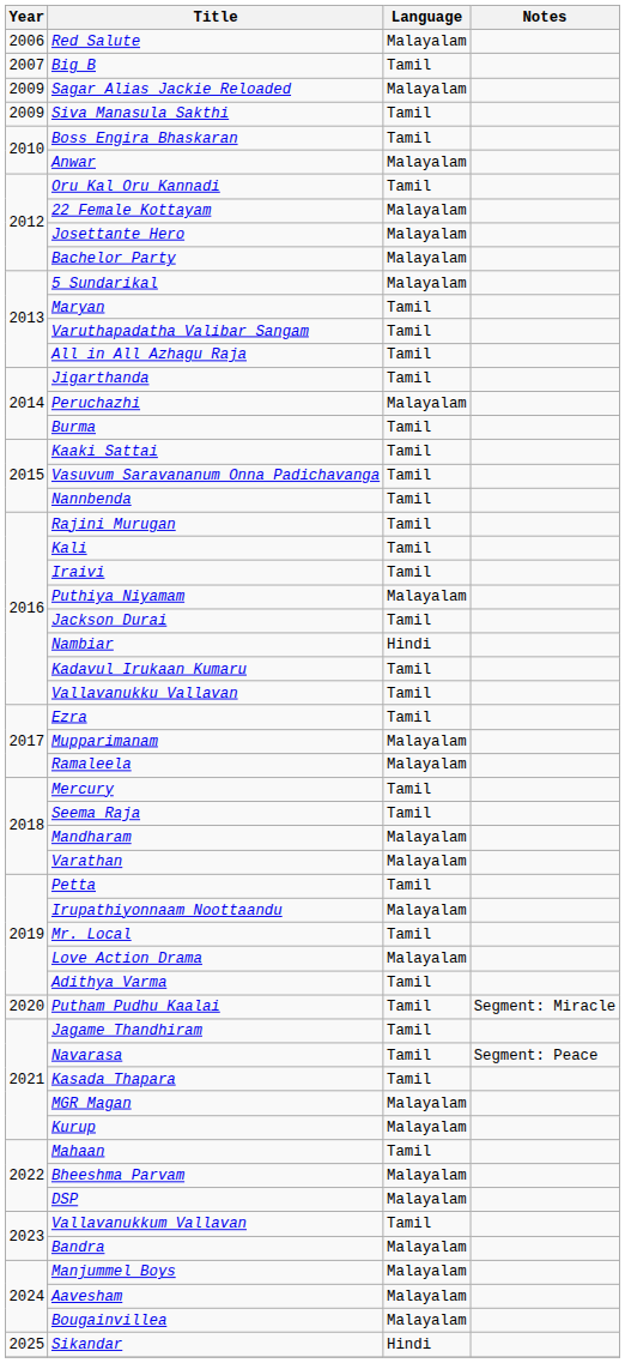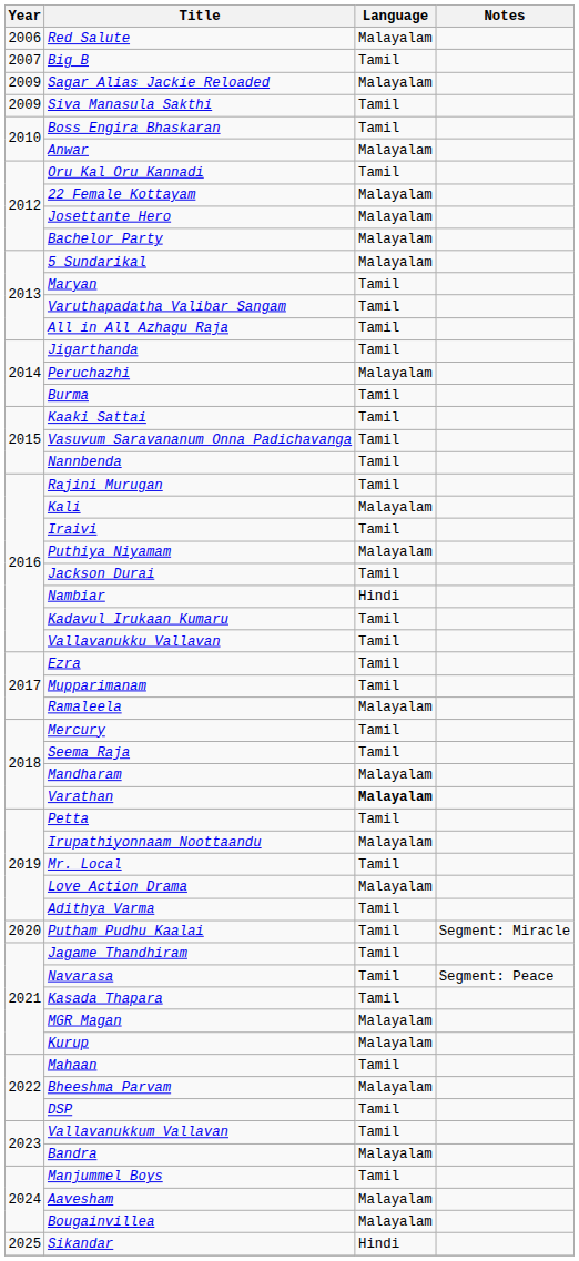Kali | Language: Tamil -> Malayalam
Mupparimanam | Language: Malayalam -> Tamil
Varathan | Language: normal -> bold
DSP | Language: Malayalam -> Tamil
Manjummel Boys | Language: Malayalam -> Tamil
